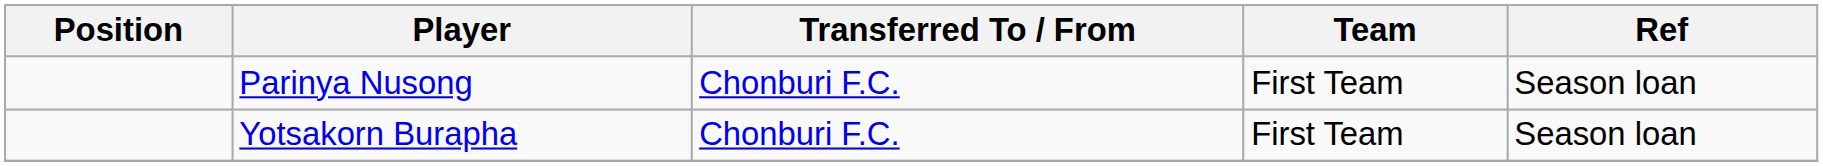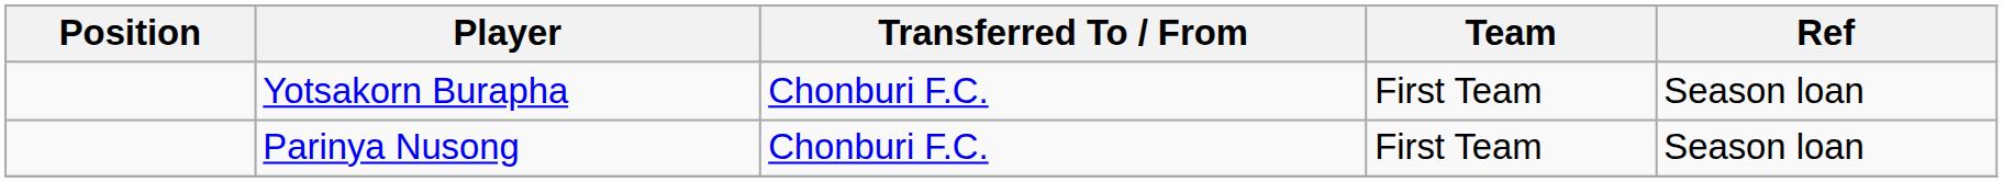rows swapped: Parinya Nusong <-> Yotsakorn Burapha
